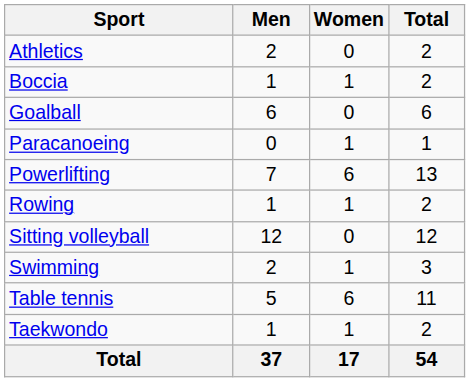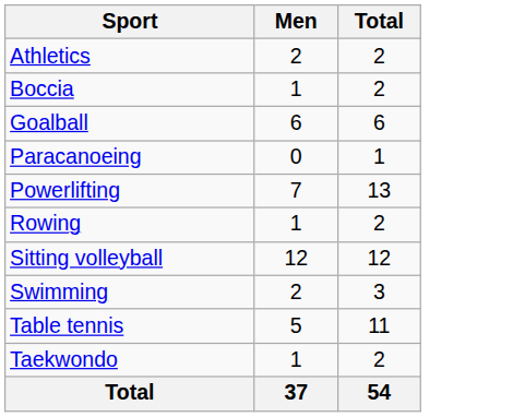- column: Women | 0 | 1 | 0 | 1 | 6 | 1 | 0 | 1 | 6 | 1 | 17
